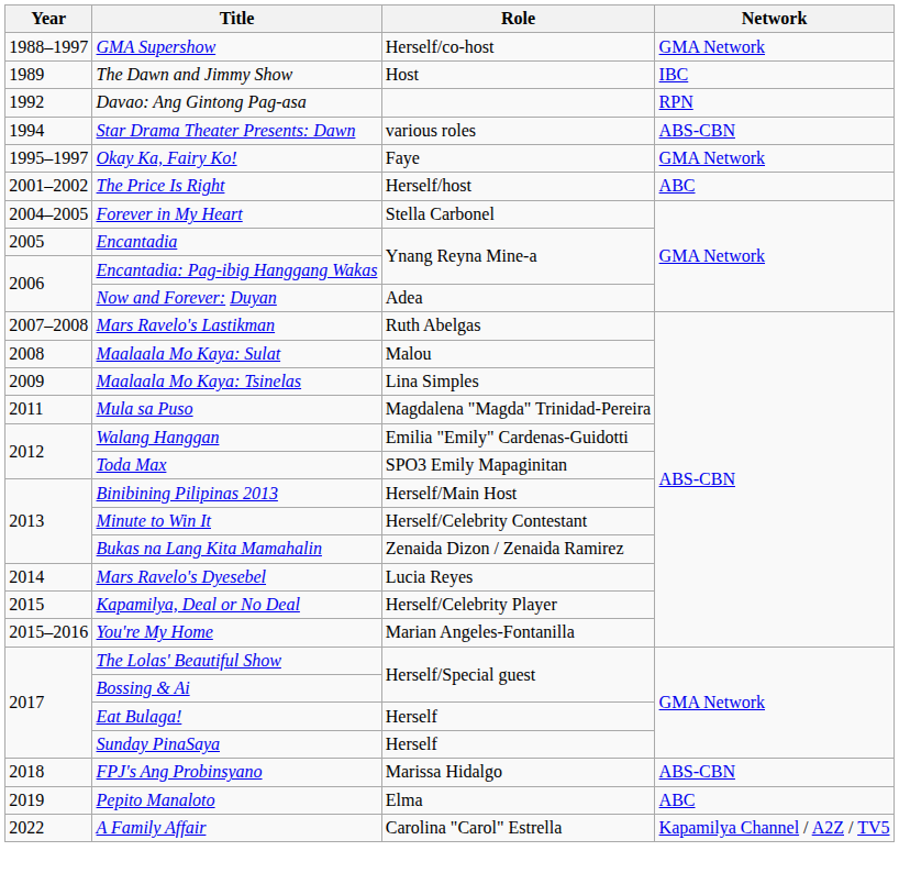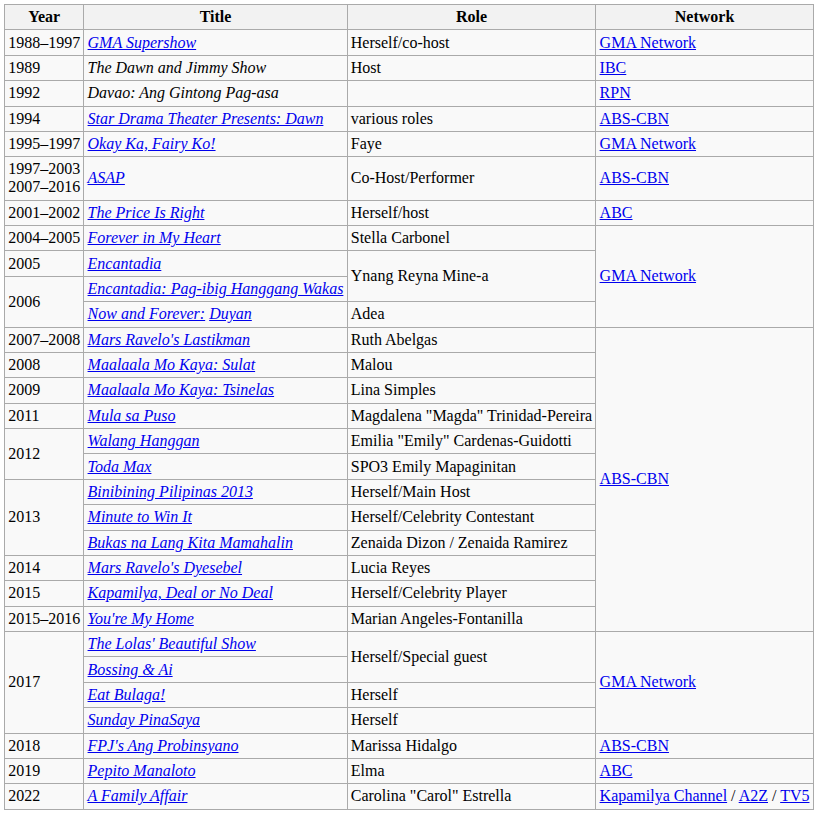+ row: 1997–2003 2007–2016 | ASAP | Co-Host/Performer | ABS-CBN
